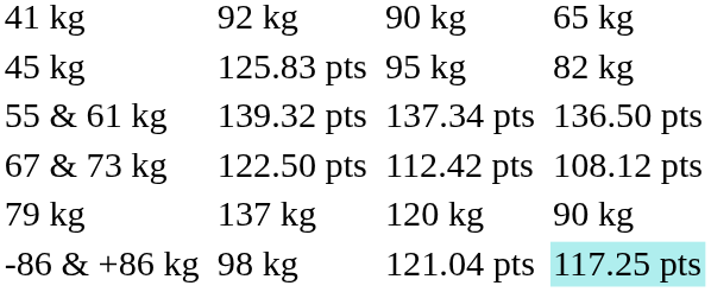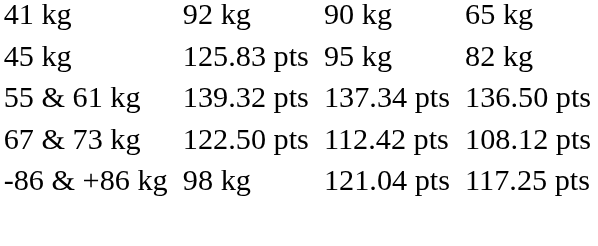- row: 79 kg | 137 kg | 120 kg | 90 kg
-86 & +86 kg | column 7: paleturquoise background -> no background
